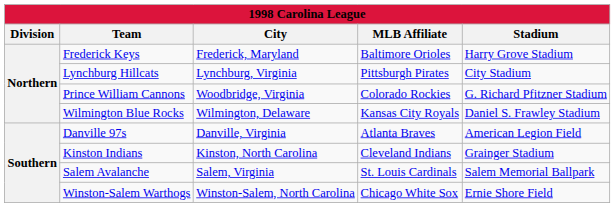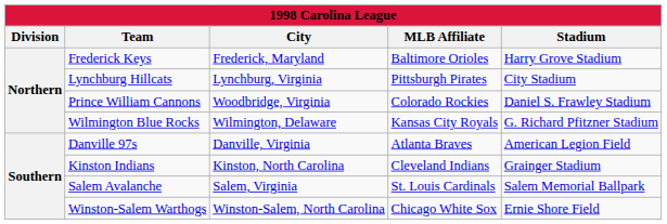Prince William Cannons | Stadium: G. Richard Pfitzner Stadium -> Daniel S. Frawley Stadium
Wilmington Blue Rocks | Stadium: Daniel S. Frawley Stadium -> G. Richard Pfitzner Stadium
